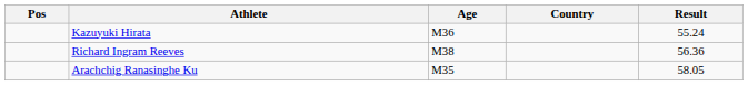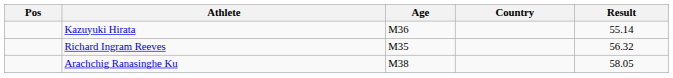Kazuyuki Hirata | Result: 55.24 -> 55.14
Richard Ingram Reeves | Age: M38 -> M35
Richard Ingram Reeves | Result: 56.36 -> 56.32
Arachchig Ranasinghe Ku | Age: M35 -> M38
